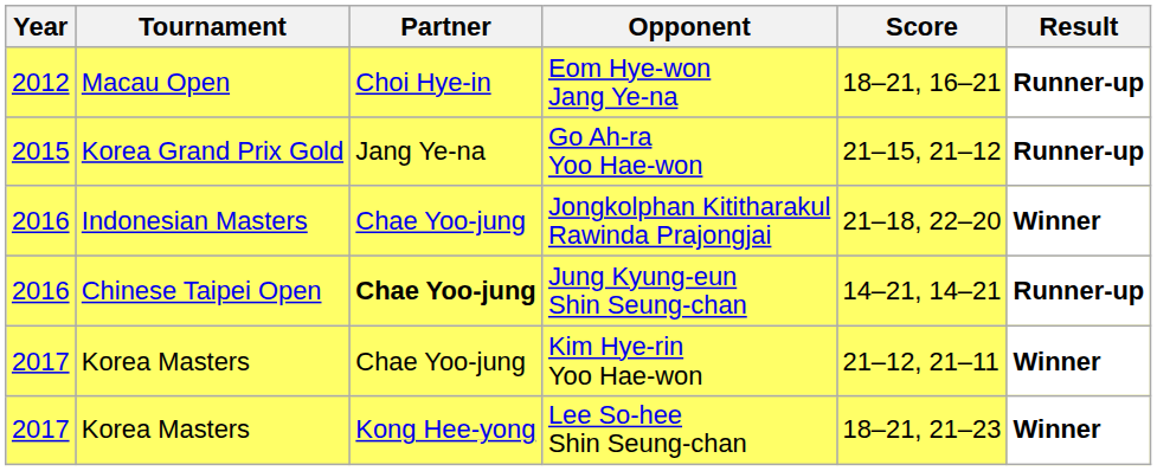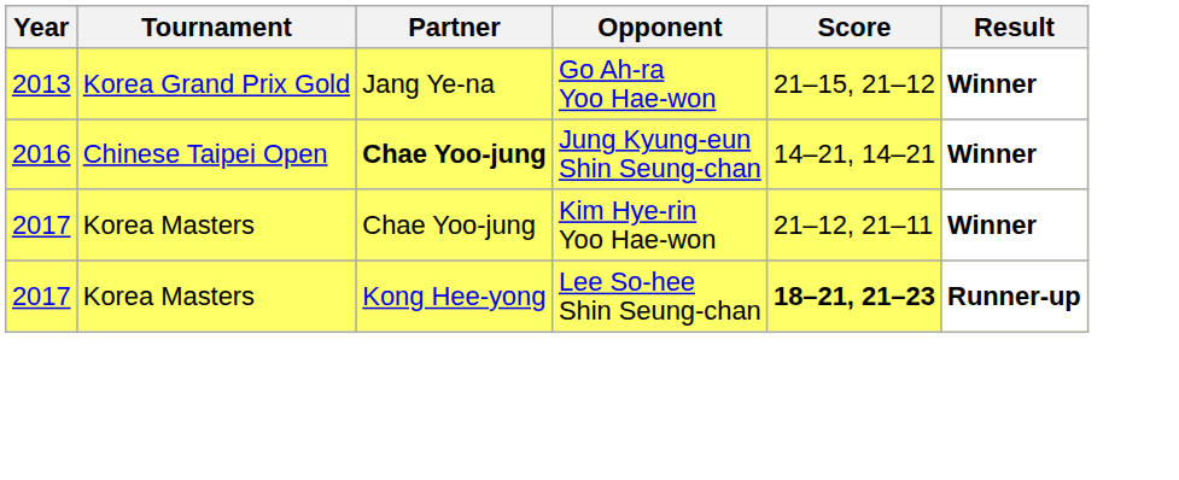- row: 2012 | Macau Open | Choi Hye-in | Eom Hye-won Jang Ye-na | 18–21, 16–21 | Runner-up
Go Ah-ra Yoo Hae-won | Year: 2015 -> 2013
Go Ah-ra Yoo Hae-won | Result: Runner-up -> Winner
- row: 2016 | Indonesian Masters | Chae Yoo-jung | Jongkolphan Kititharakul Rawinda Prajongjai | 21–18, 22–20 | Winner
Jung Kyung-eun Shin Seung-chan | Result: Runner-up -> Winner
Lee So-hee Shin Seung-chan | Score: normal -> bold
Lee So-hee Shin Seung-chan | Result: Winner -> Runner-up
